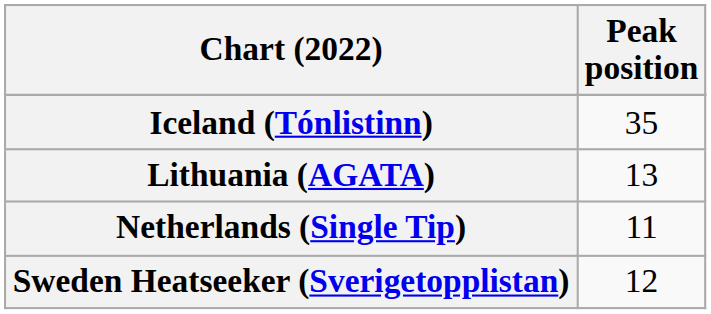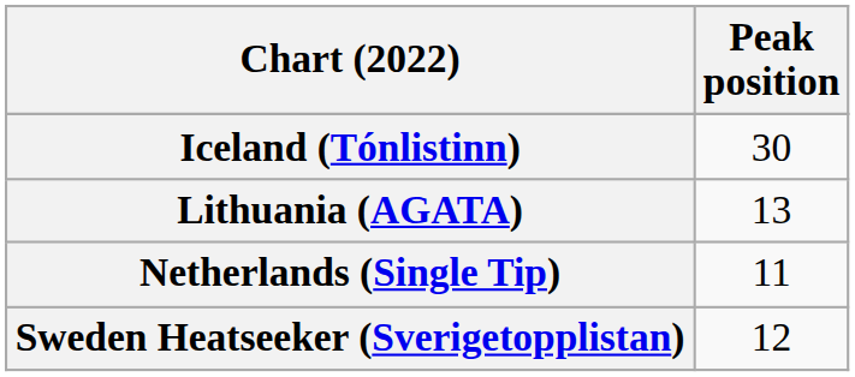Iceland (Tónlistinn) | Peak position: 35 -> 30
